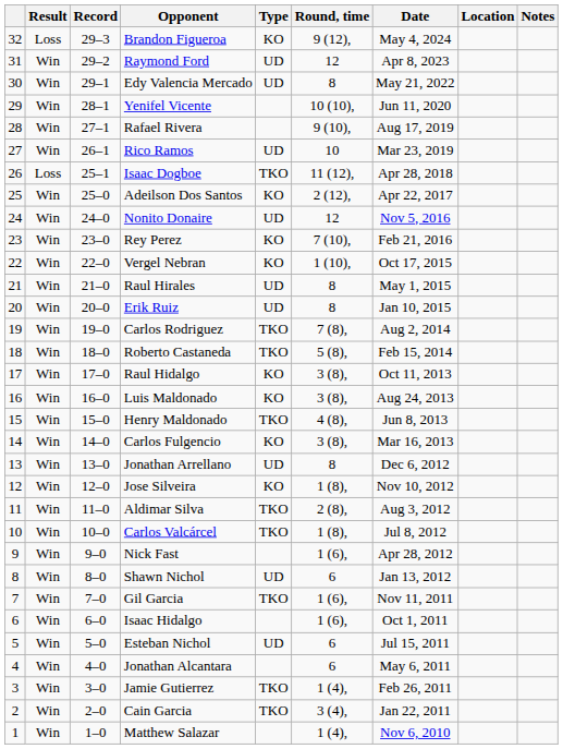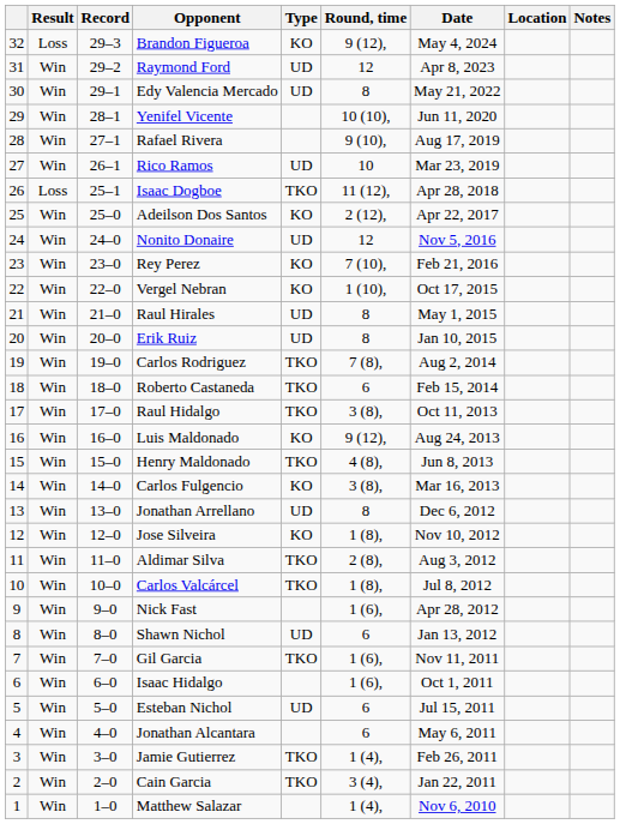Roberto Castaneda | Round, time: 5 (8), -> 6
Raul Hidalgo | Type: KO -> TKO
Luis Maldonado | Round, time: 3 (8), -> 9 (12),
